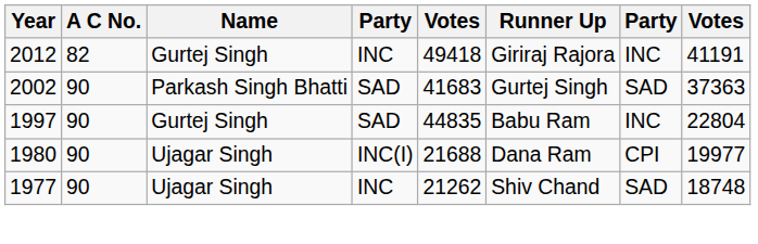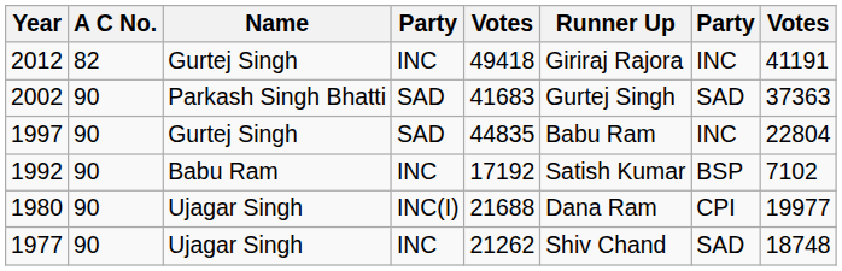+ row: 1992 | 90 | Babu Ram | INC | 17192 | Satish Kumar | BSP | 7102
